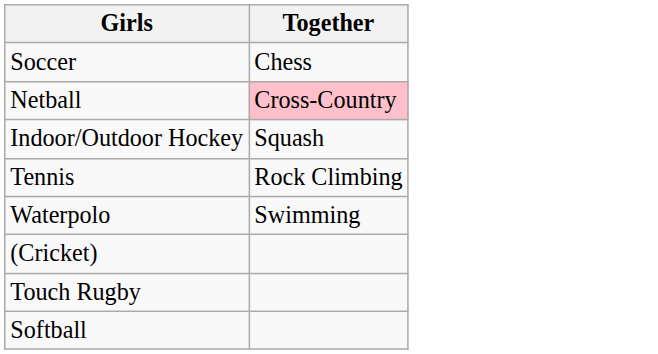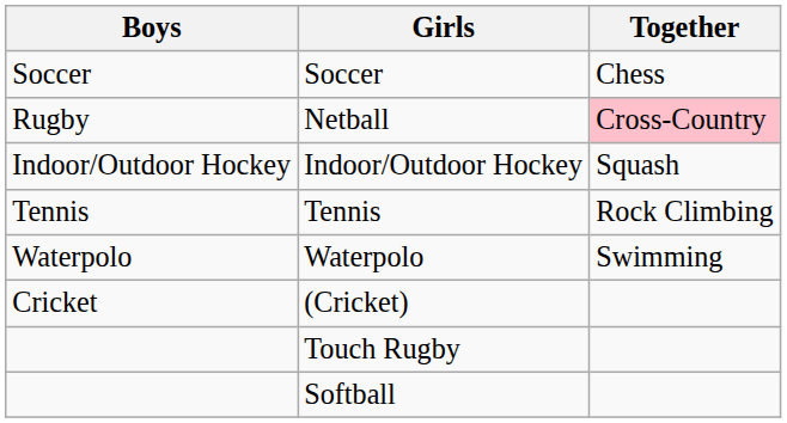+ column: Boys | Soccer | Rugby | Indoor/Outdoor Hockey | Tennis | Waterpolo | Cricket
